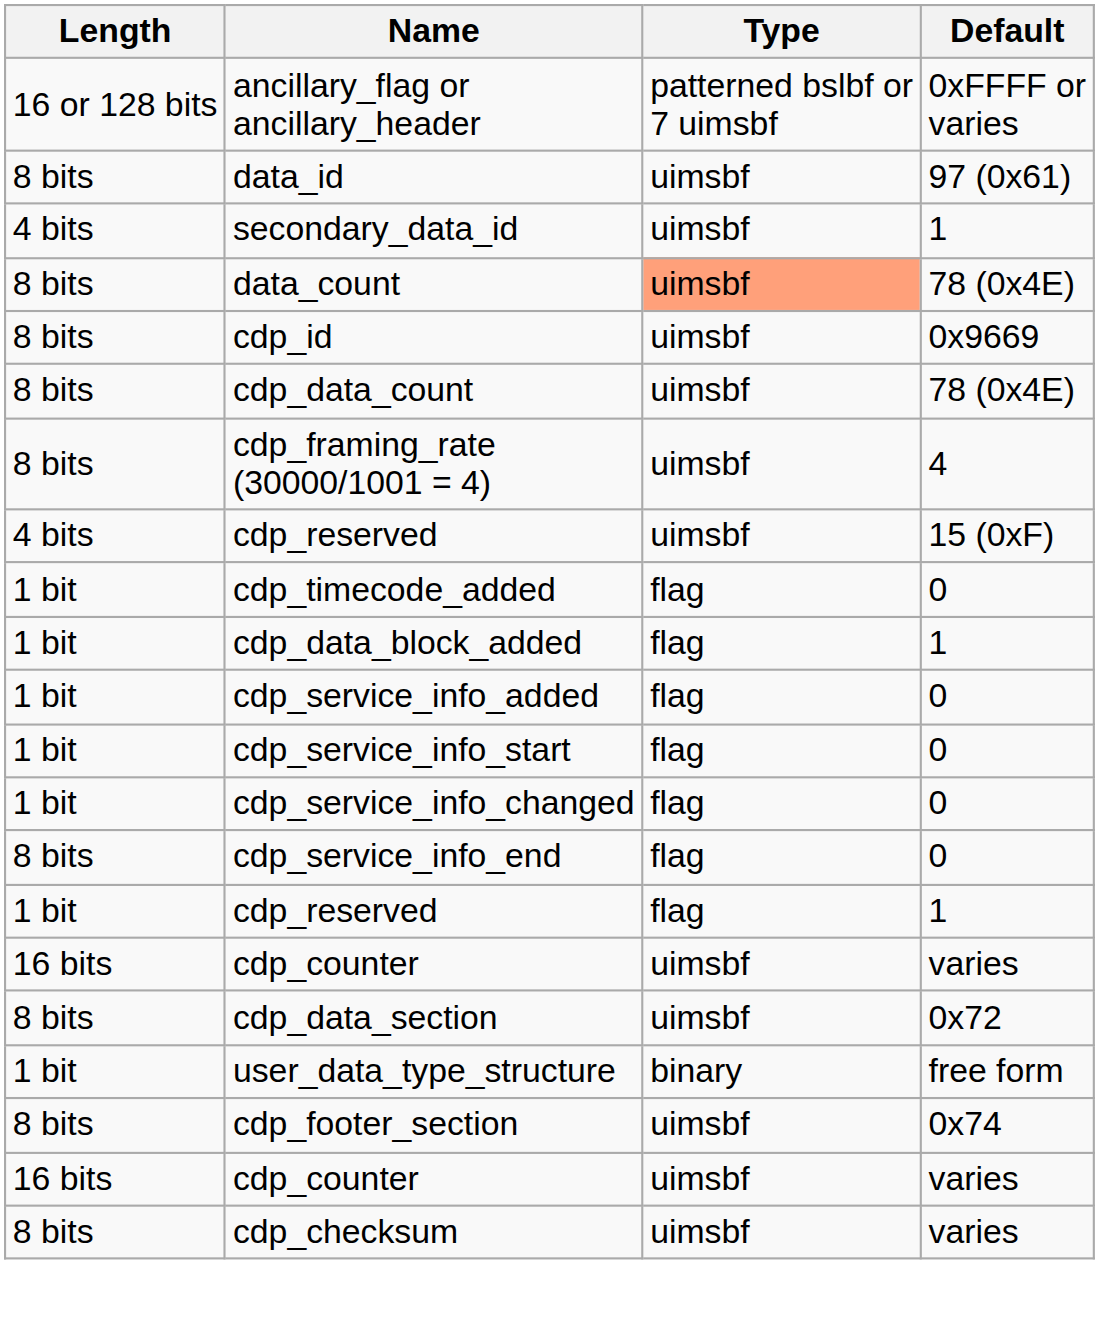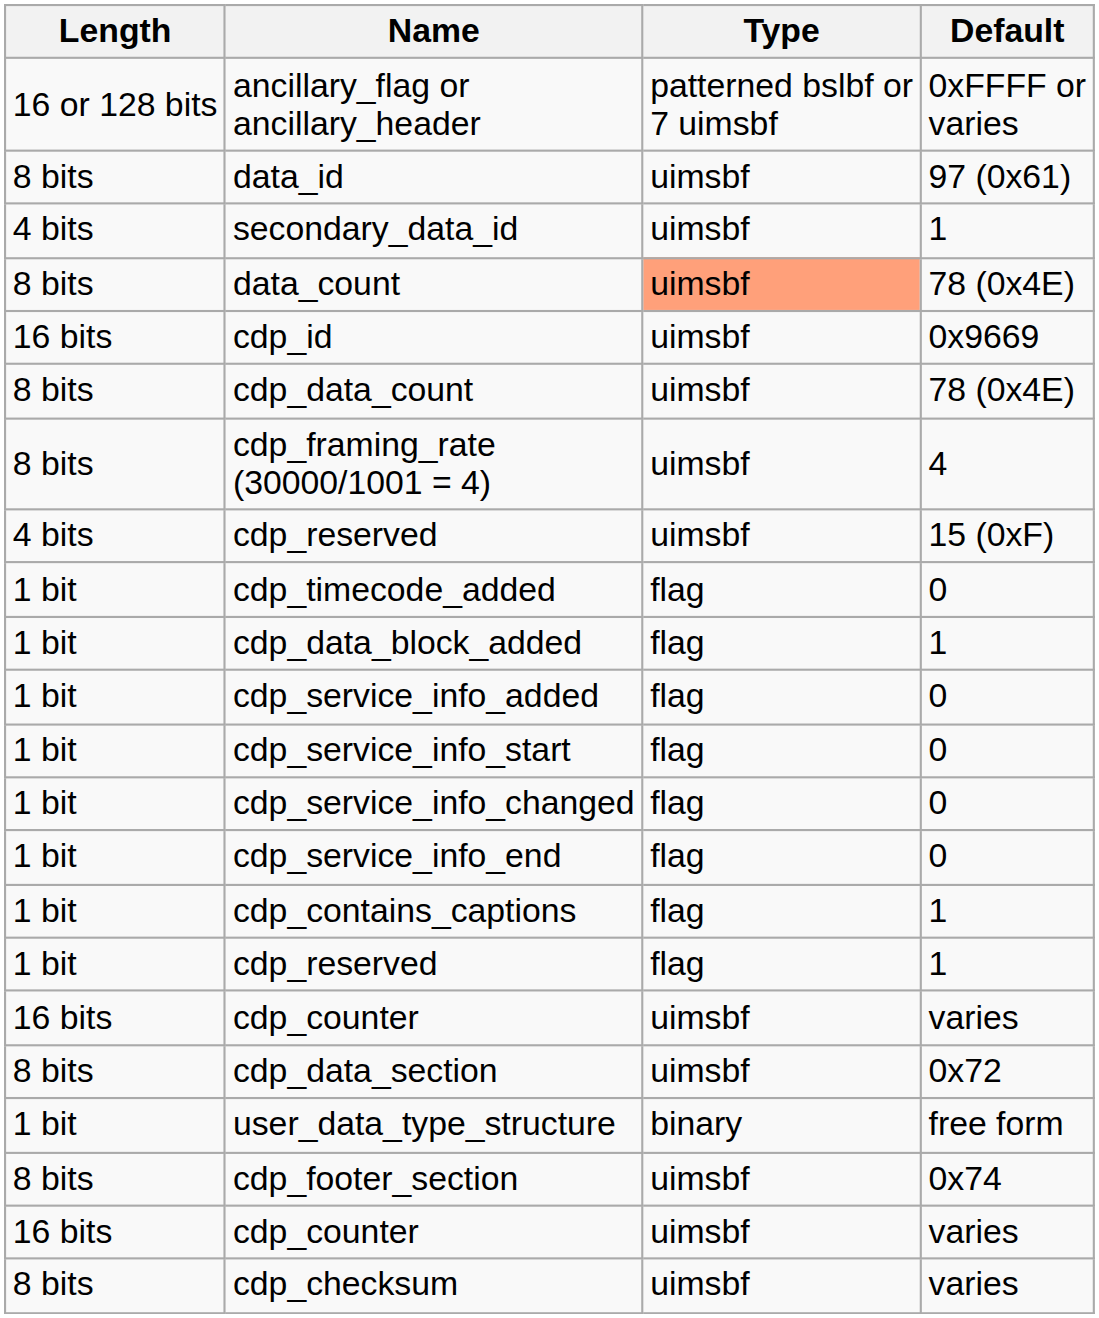cdp_id | Length: 8 bits -> 16 bits
cdp_service_info_end | Length: 8 bits -> 1 bit
+ row: 1 bit | cdp_contains_captions | flag | 1
